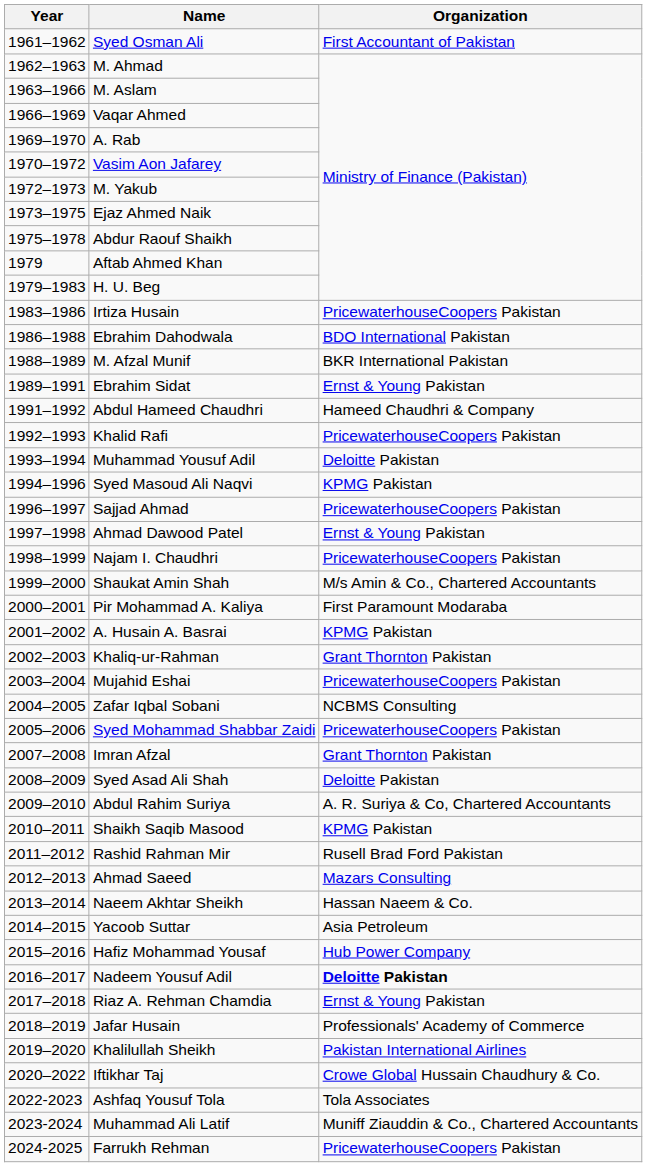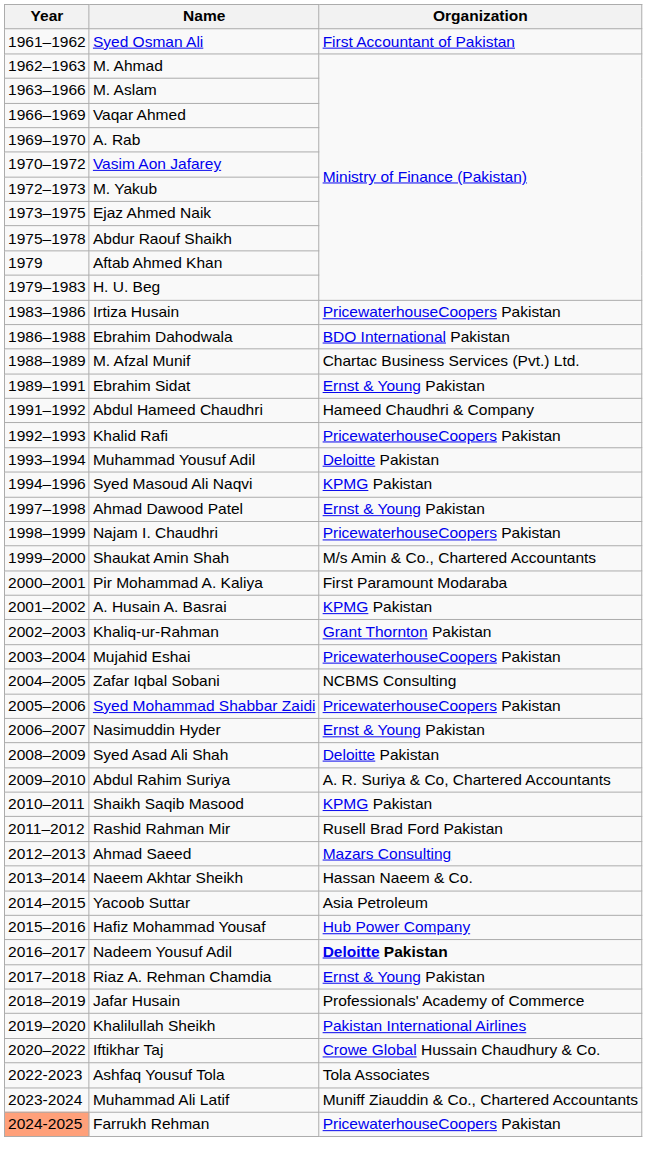M. Afzal Munif | Organization: BKR International Pakistan -> Chartac Business Services (Pvt.) Ltd.
- row: 1996–1997 | Sajjad Ahmad | PricewaterhouseCoopers Pakistan
+ row: 2006–2007 | Nasimuddin Hyder | Ernst & Young Pakistan
- row: 2007–2008 | Imran Afzal | Grant Thornton Pakistan
Farrukh Rehman | Year: no background -> lightsalmon background
